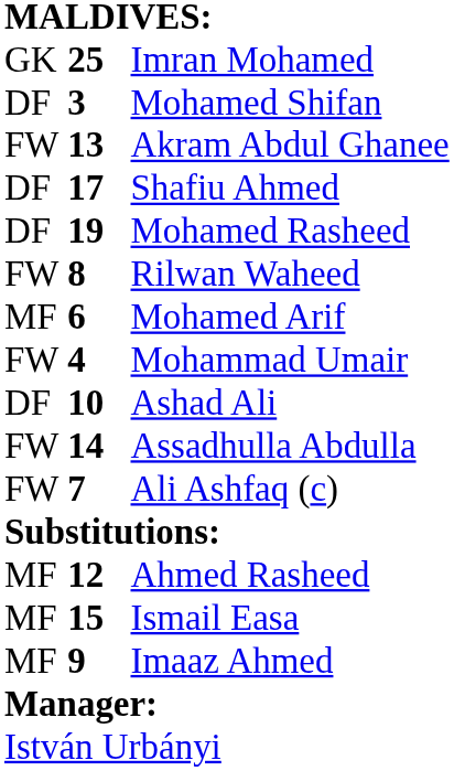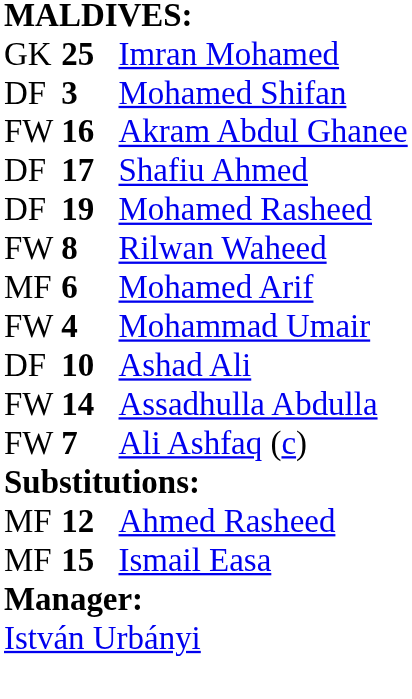Akram Abdul Ghanee | column 2: 13 -> 16
- row: MF | 9 | Imaaz Ahmed
